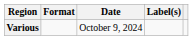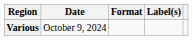columns swapped: Date <-> Format
